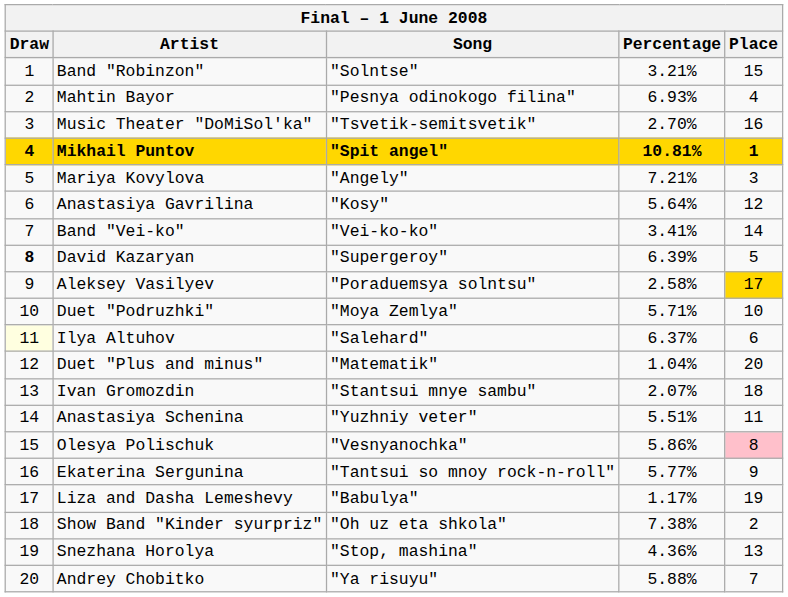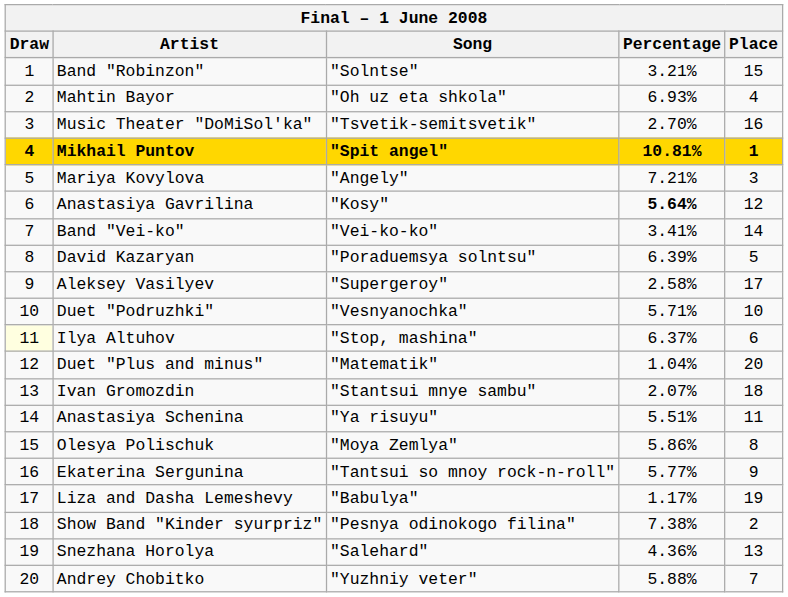Mahtin Bayor | Song: "Pesnya odinokogo filina" -> "Oh uz eta shkola"
Anastasiya Gavrilina | Percentage: normal -> bold
David Kazaryan | Draw: bold -> normal
David Kazaryan | Song: "Supergeroy" -> "Poraduemsya solntsu"
Aleksey Vasilyev | Song: "Poraduemsya solntsu" -> "Supergeroy"
Aleksey Vasilyev | Place: gold background -> no background
Duet "Podruzhki" | Song: "Moya Zemlya" -> "Vesnyanochka"
Ilya Altuhov | Song: "Salehard" -> "Stop, mashina"
Anastasiya Schenina | Song: "Yuzhniy veter" -> "Ya risuyu"
Olesya Polischuk | Song: "Vesnyanochka" -> "Moya Zemlya"
Olesya Polischuk | Place: pink background -> no background
Show Band "Kinder syurpriz" | Song: "Oh uz eta shkola" -> "Pesnya odinokogo filina"
Snezhana Horolya | Song: "Stop, mashina" -> "Salehard"
Andrey Chobitko | Song: "Ya risuyu" -> "Yuzhniy veter"
